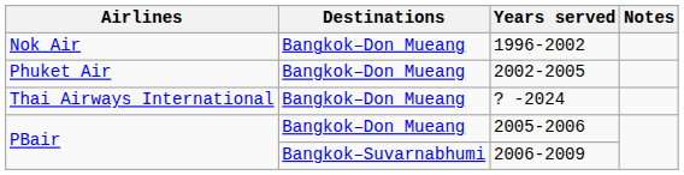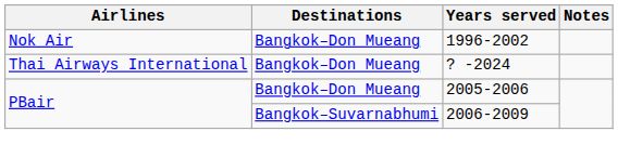- row: Phuket Air | Bangkok–Don Mueang | 2002-2005
